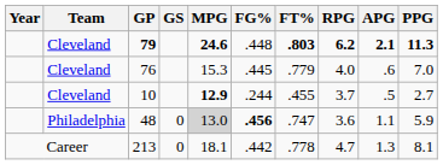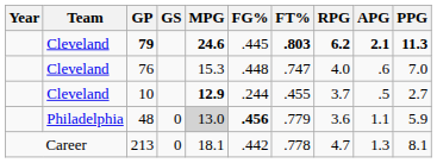79 | FG%: .448 -> .445
76 | FG%: .445 -> .448
76 | FT%: .779 -> .747
48 | FT%: .747 -> .779
